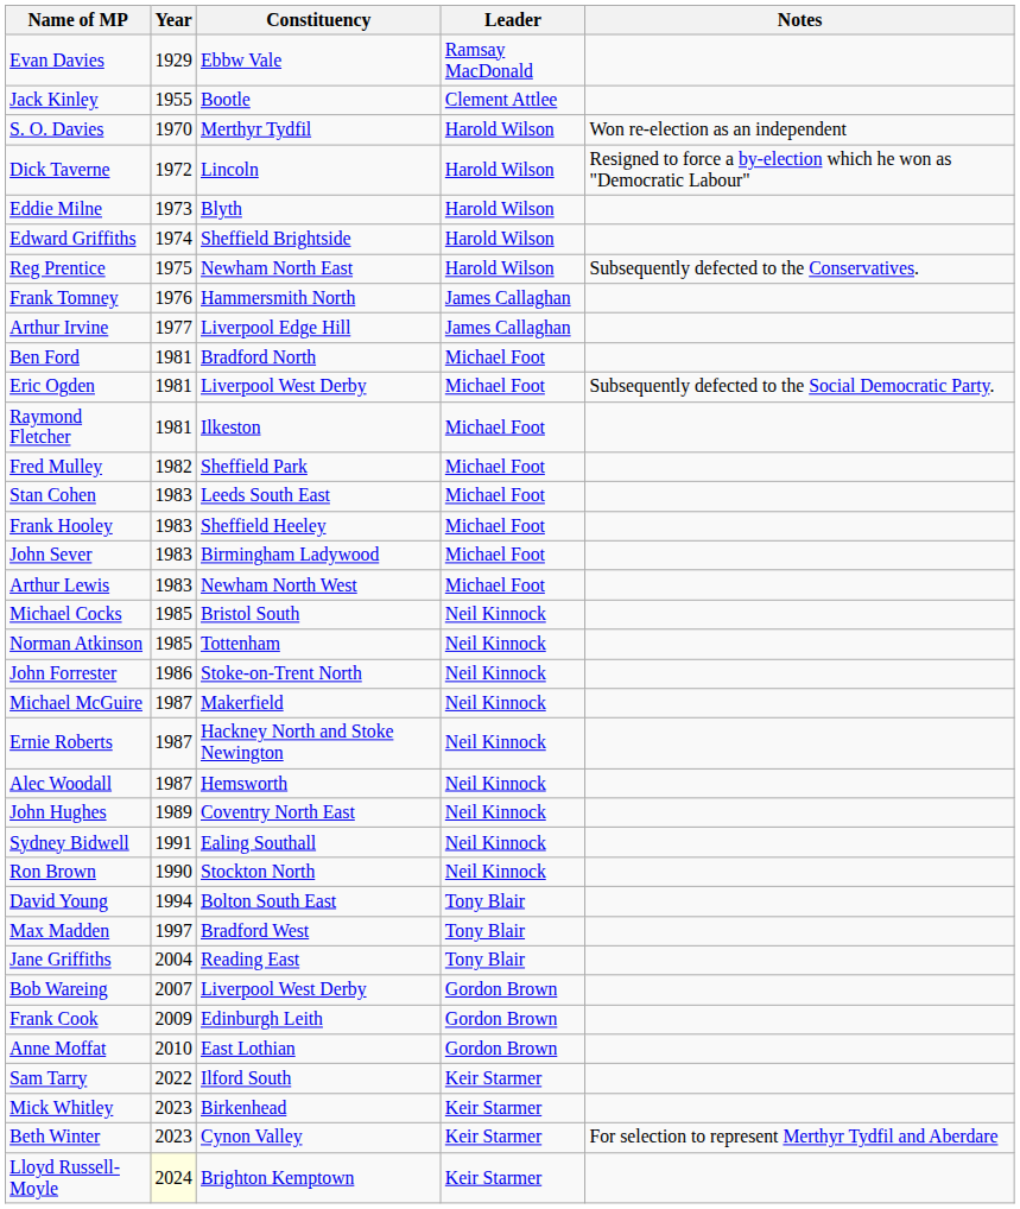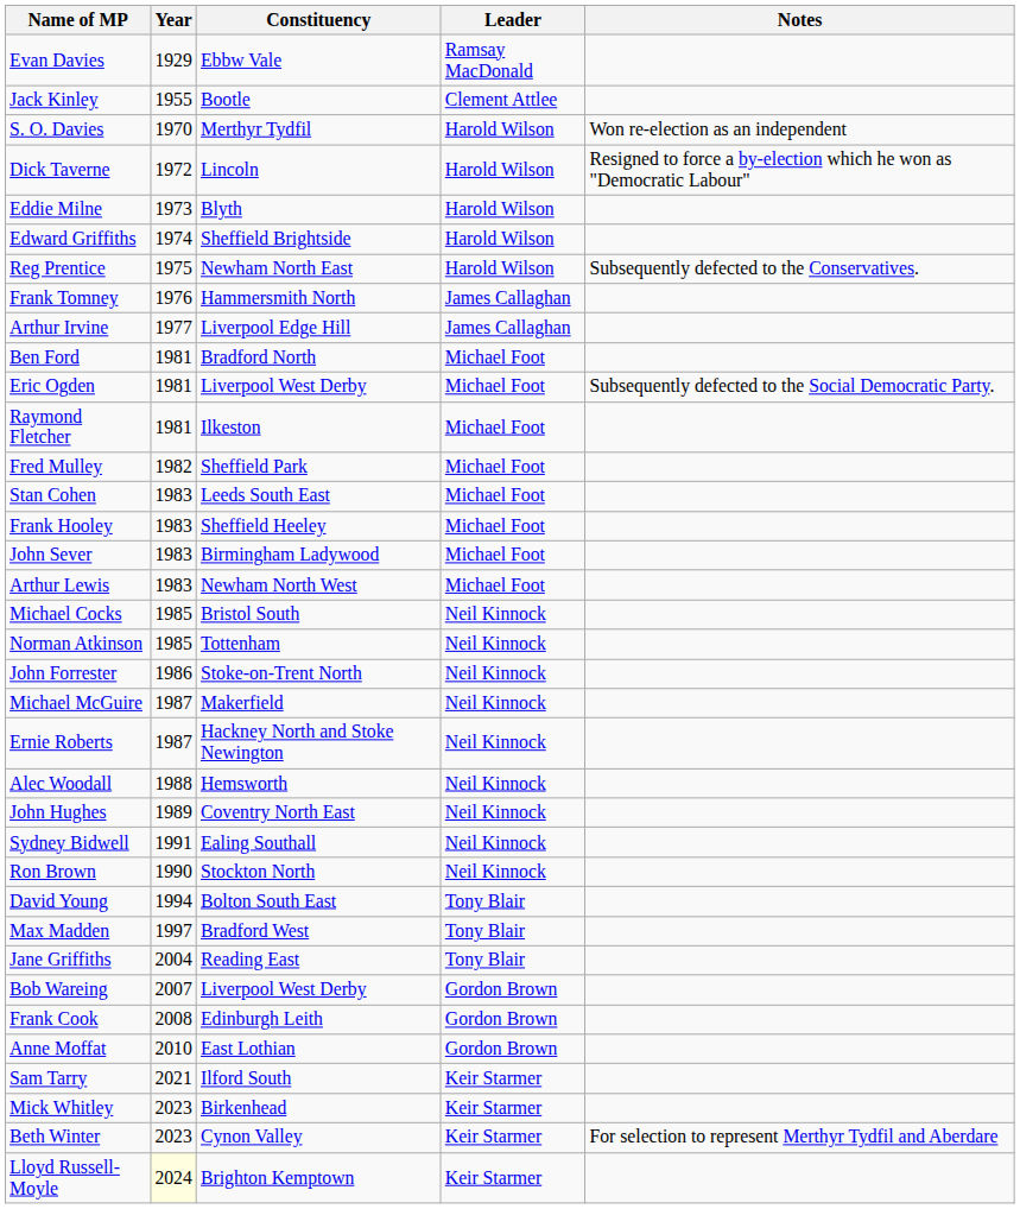Alec Woodall | Year: 1987 -> 1988
Frank Cook | Year: 2009 -> 2008
Sam Tarry | Year: 2022 -> 2021
